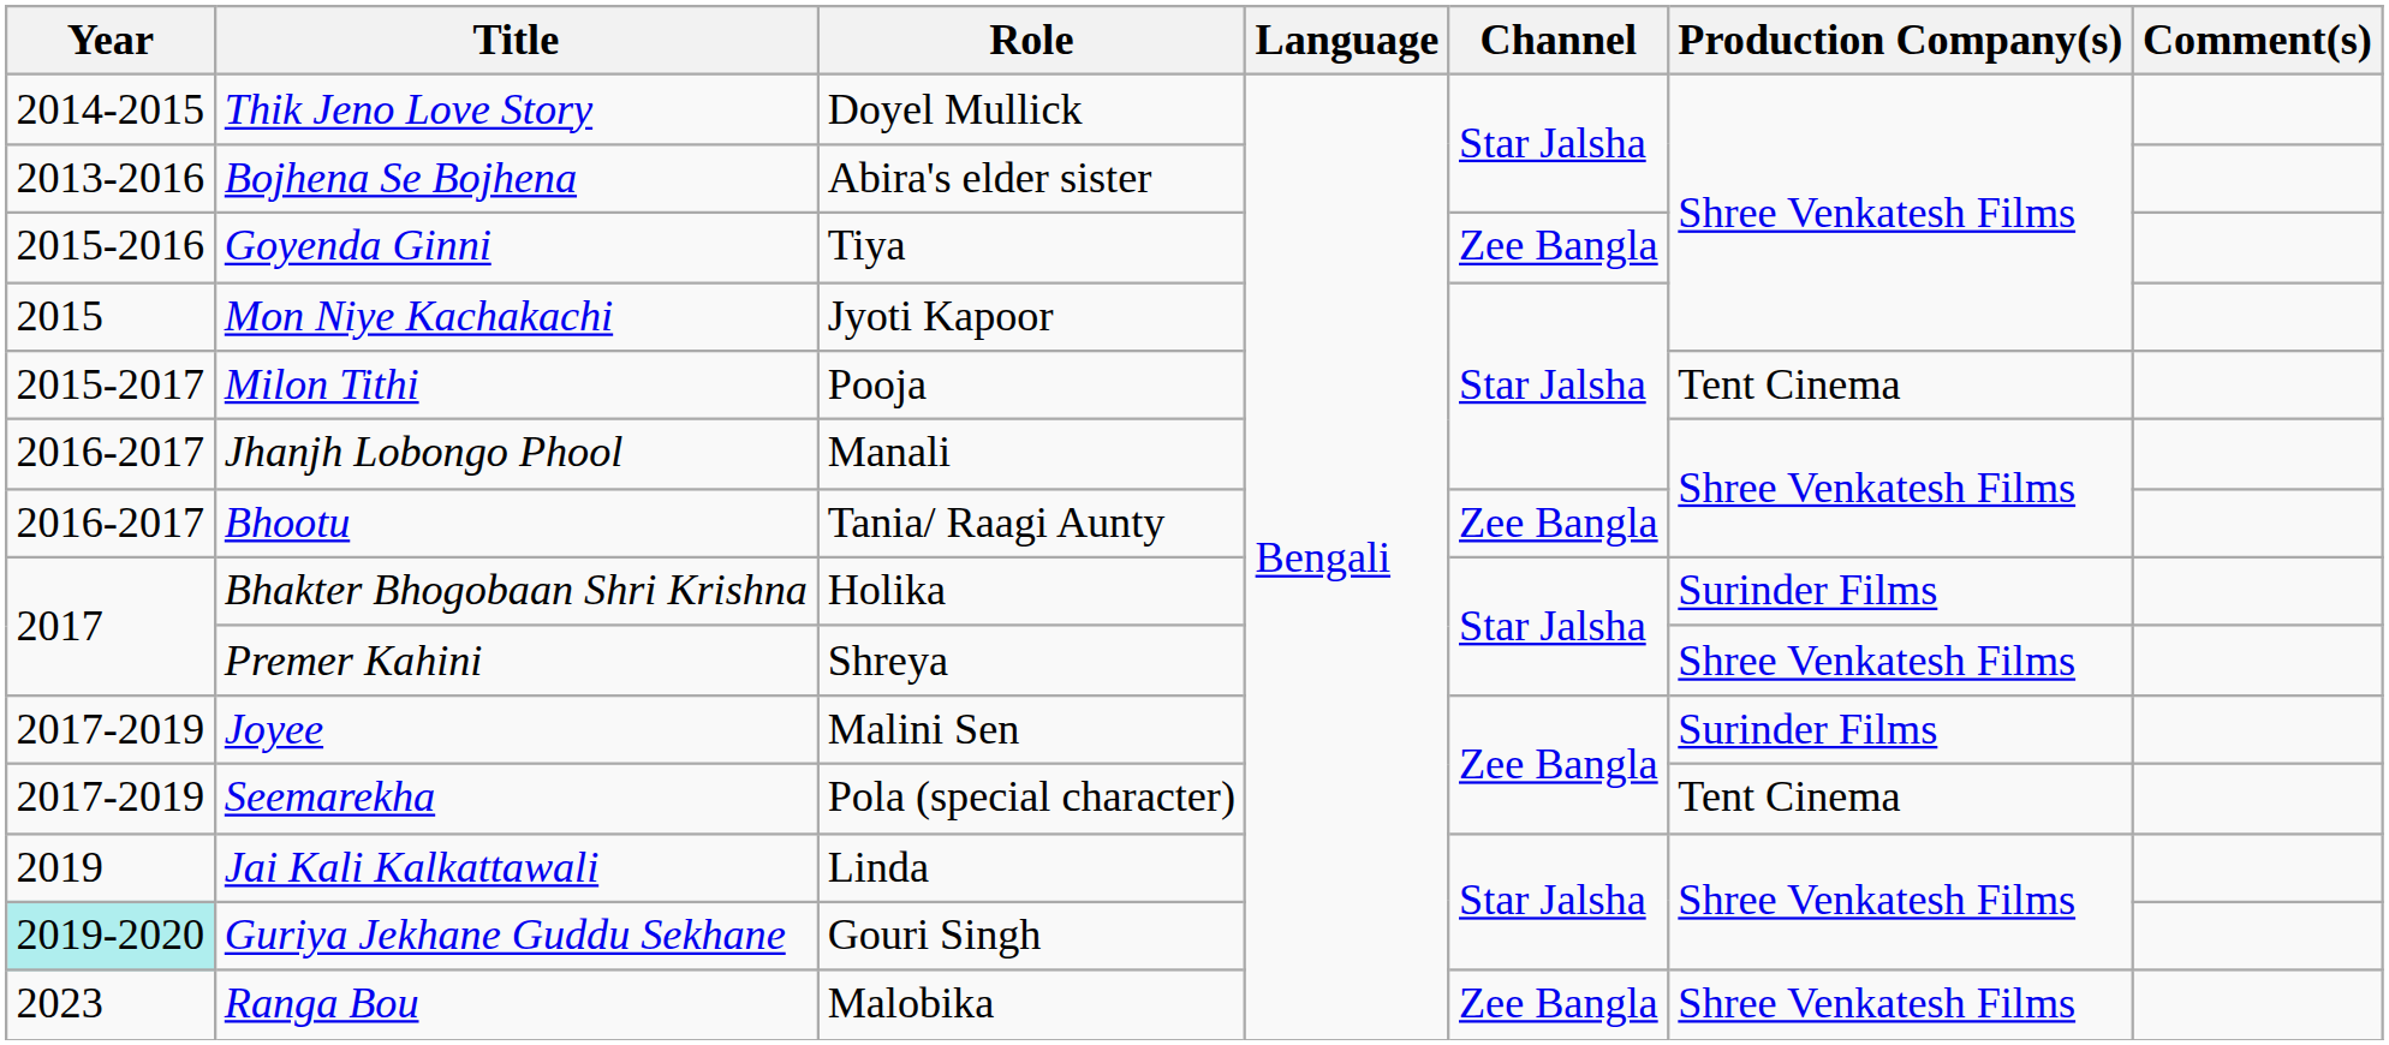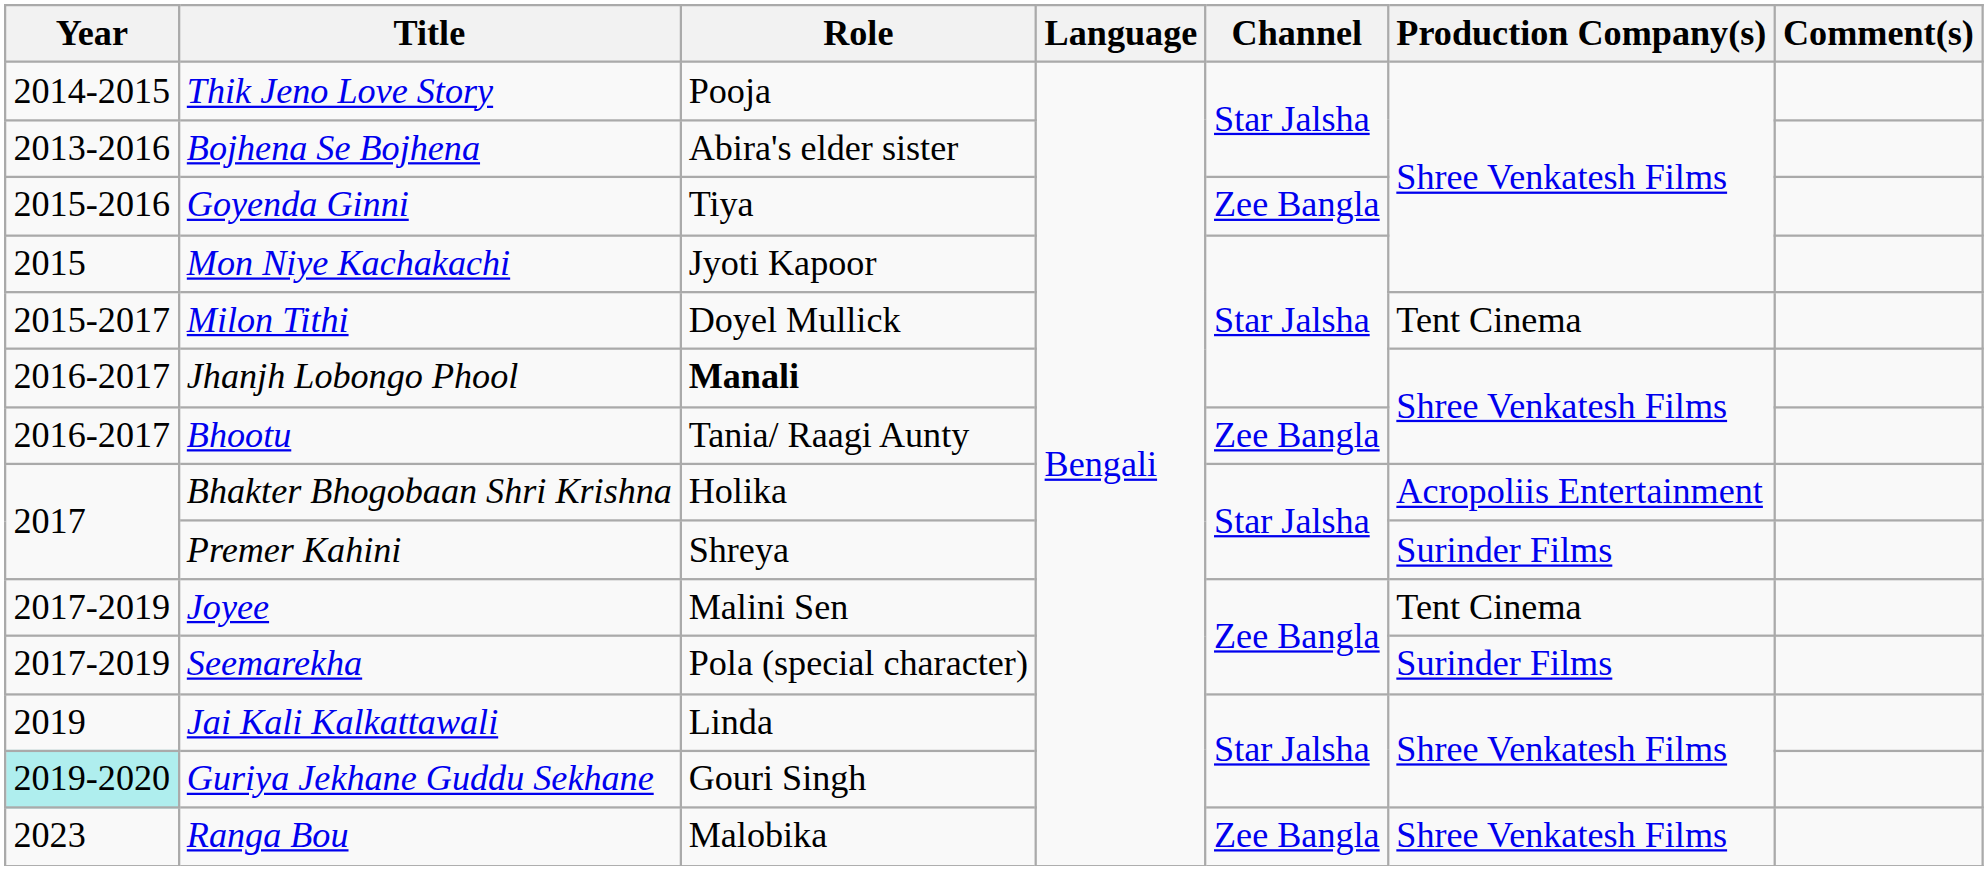Thik Jeno Love Story | Role: Doyel Mullick -> Pooja
Milon Tithi | Role: Pooja -> Doyel Mullick
Jhanjh Lobongo Phool | Role: normal -> bold
Bhakter Bhogobaan Shri Krishna | Production Company(s): Surinder Films -> Acropoliis Entertainment
Premer Kahini | Production Company(s): Shree Venkatesh Films -> Surinder Films
Joyee | Production Company(s): Surinder Films -> Tent Cinema
Seemarekha | Production Company(s): Tent Cinema -> Surinder Films
